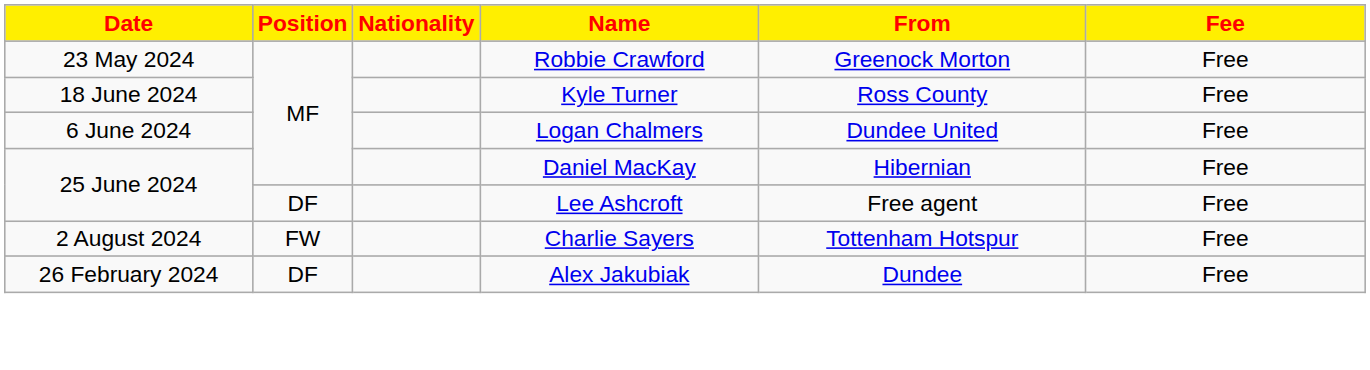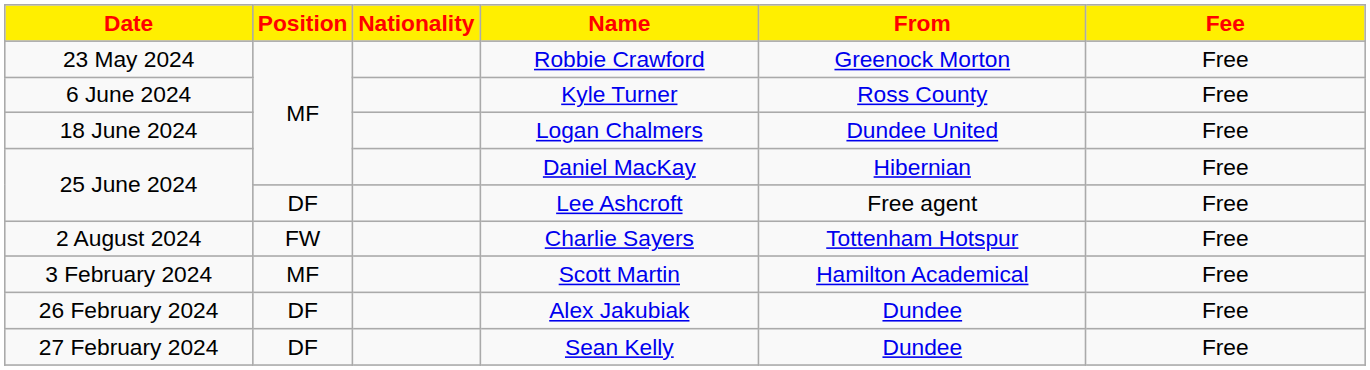Kyle Turner | Date: 18 June 2024 -> 6 June 2024
Logan Chalmers | Date: 6 June 2024 -> 18 June 2024
+ row: 3 February 2024 | MF | Scott Martin | Hamilton Academical | Free
+ row: 27 February 2024 | DF | Sean Kelly | Dundee | Free
